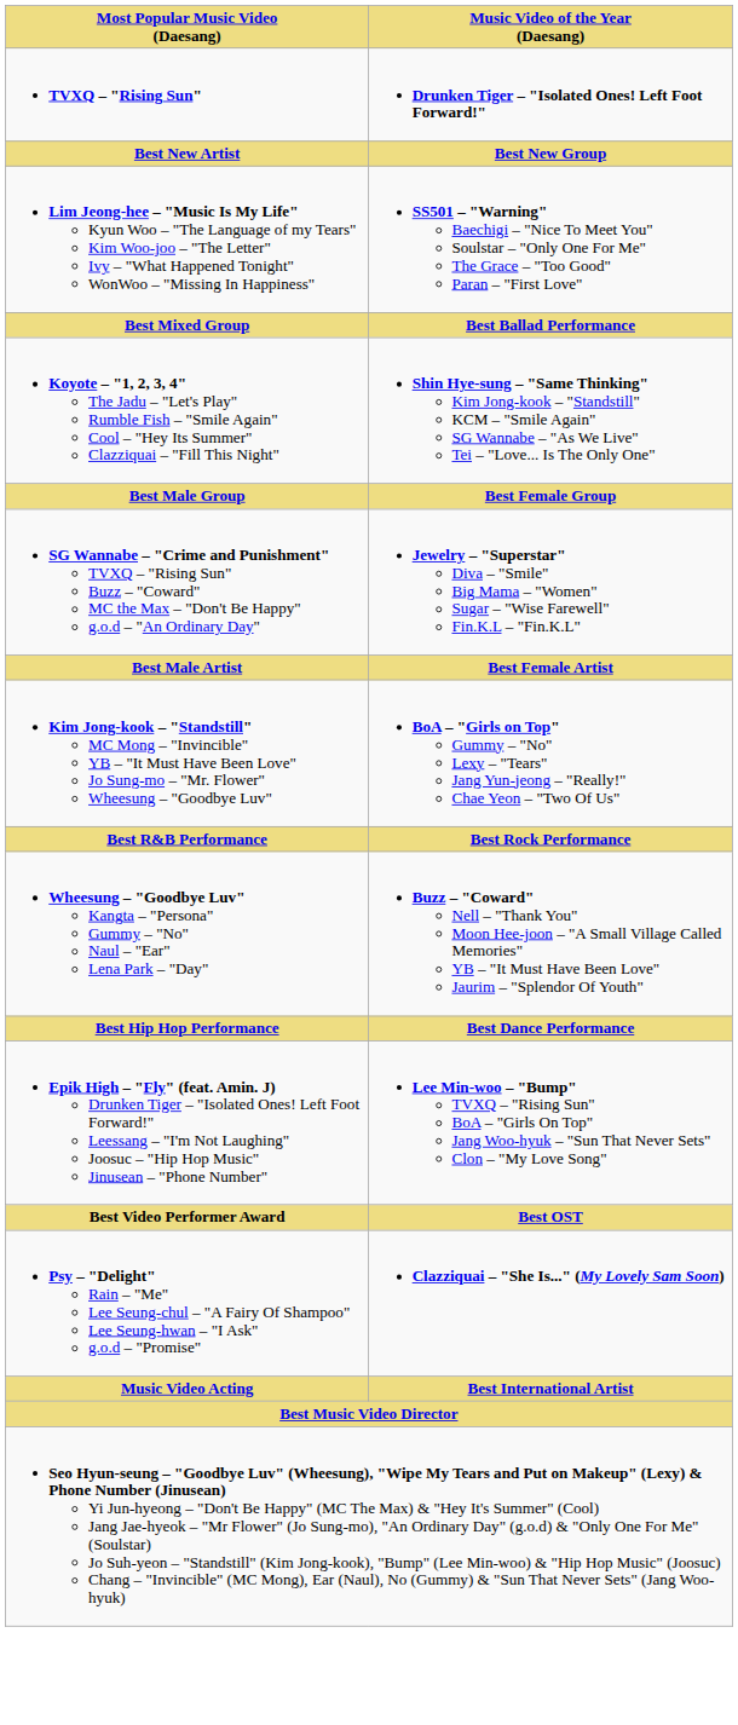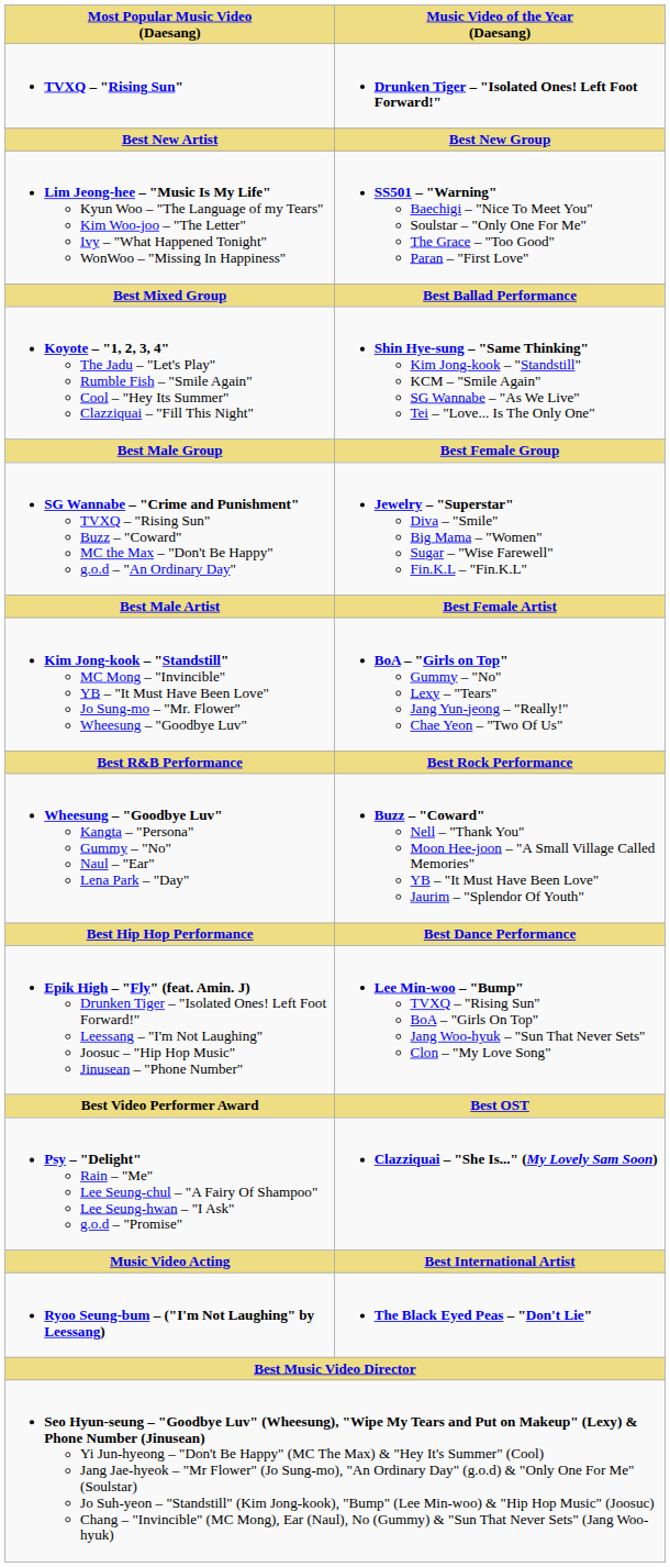+ row: Ryoo Seung-bum – ("I'm Not Laughing" by Leessang) | The Black Eyed Peas – "Don't Lie"
